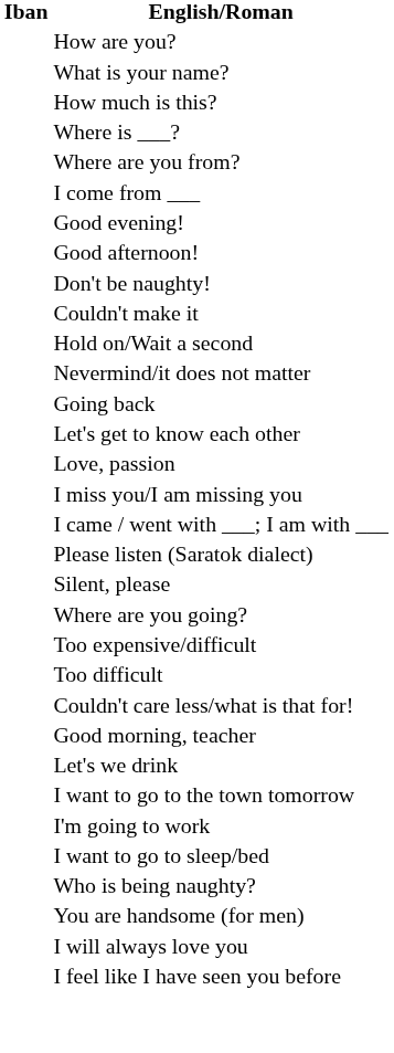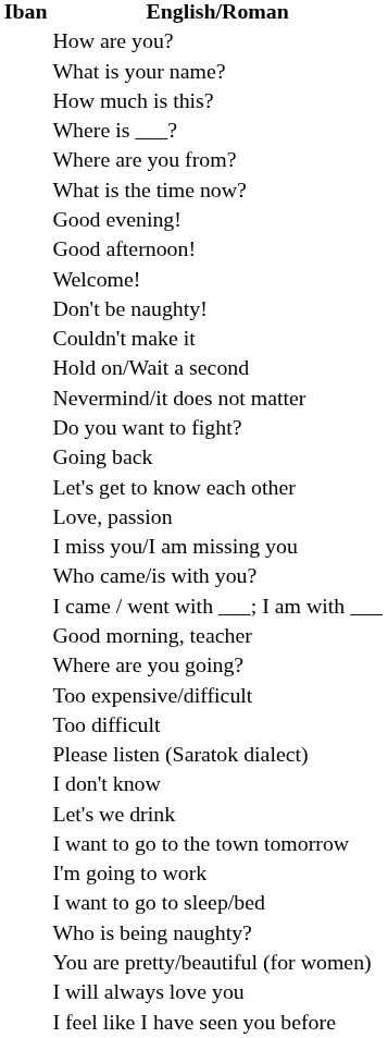- row: I come from ___
+ row: What is the time now?
+ row: Welcome!
+ row: Do you want to fight?
+ row: Who came/is with you?
rows swapped: Please listen (Saratok dialect) <-> Good morning, teacher
- row: Silent, please
- row: Couldn't care less/what is that for!
+ row: I don't know
+ row: You are pretty/beautiful (for women)
- row: You are handsome (for men)
